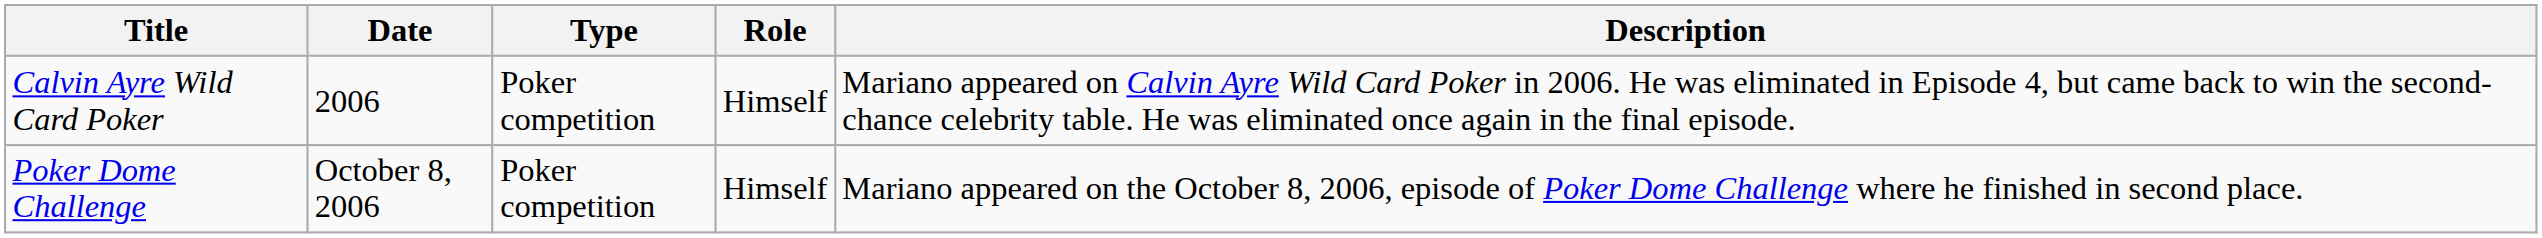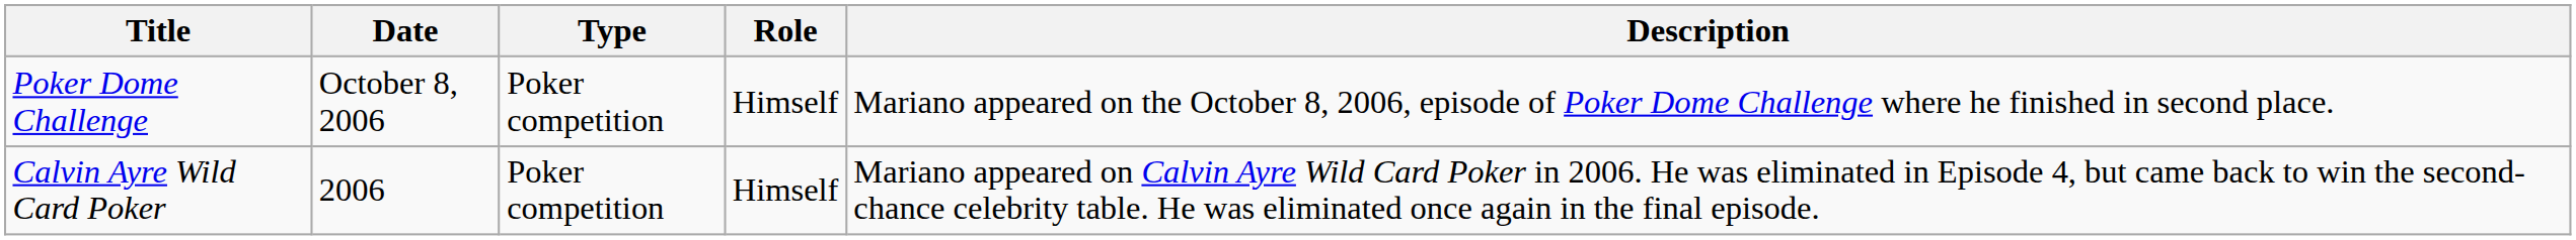rows swapped: Calvin Ayre Wild Card Poker <-> Poker Dome Challenge
